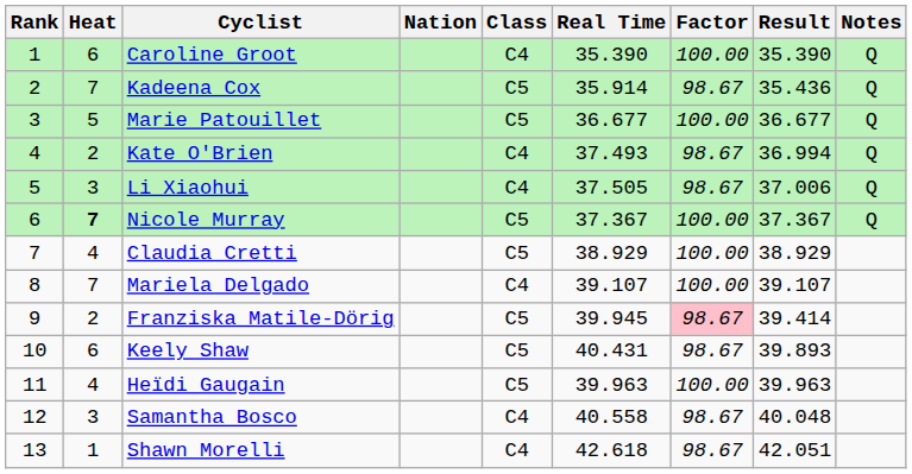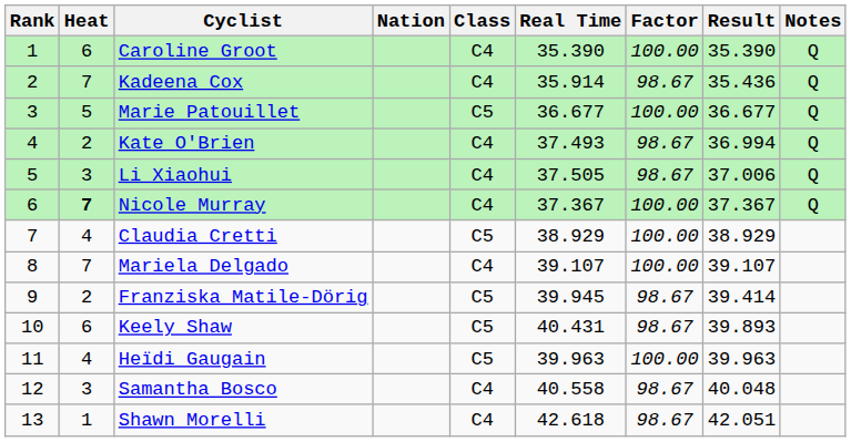Kadeena Cox | Class: C5 -> C4
Nicole Murray | Class: C5 -> C4
Franziska Matile-Dörig | Factor: pink background -> no background
